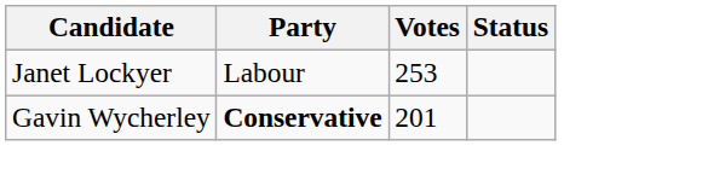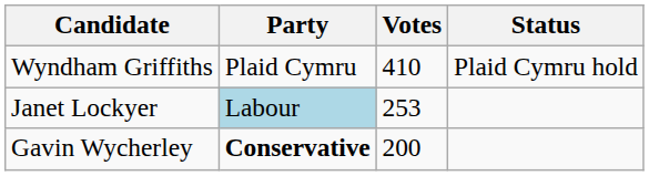+ row: Wyndham Griffiths | Plaid Cymru | 410 | Plaid Cymru hold
Janet Lockyer | Party: no background -> lightblue background
Gavin Wycherley | Votes: 201 -> 200
